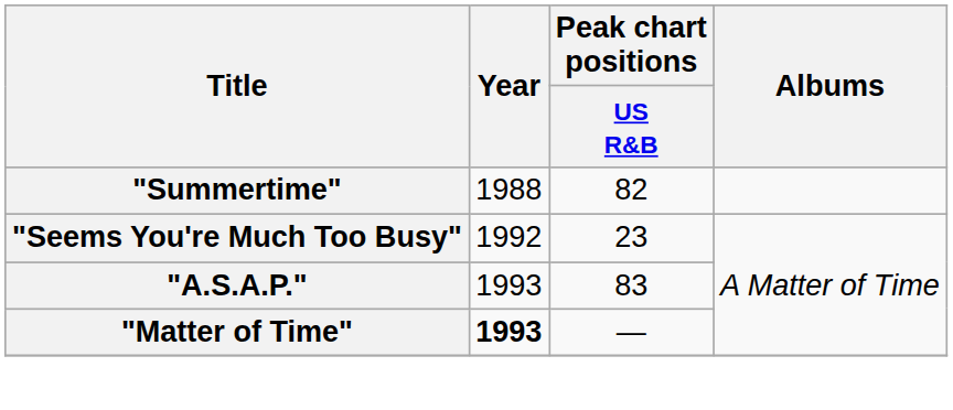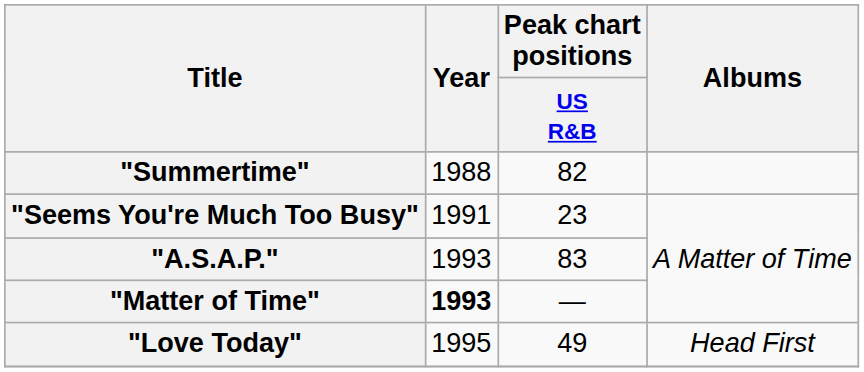"Seems You're Much Too Busy" | Year: 1992 -> 1991
+ row: "Love Today" | 1995 | 49 | Head First
